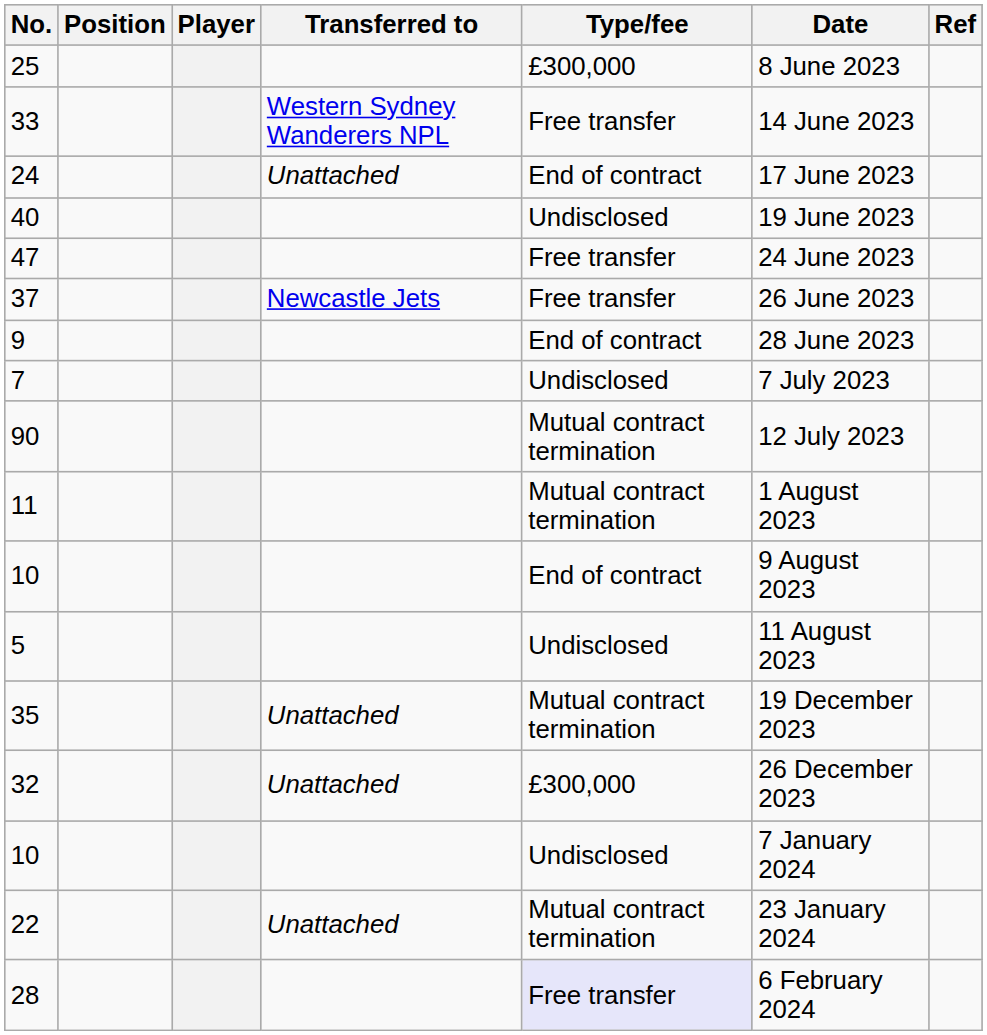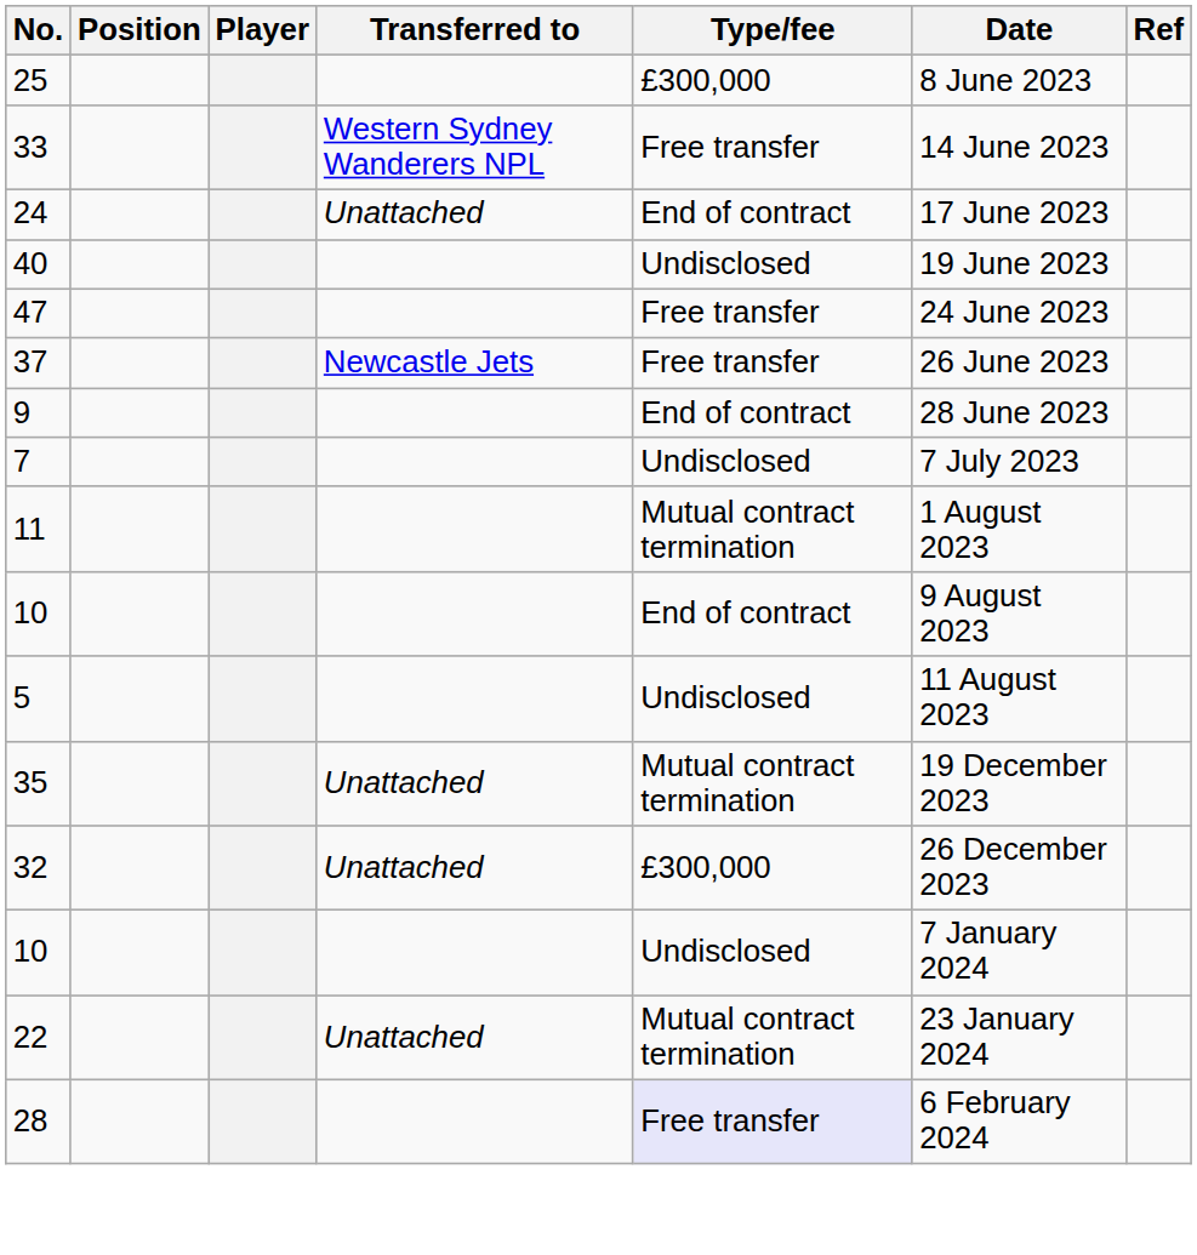- row: 90 | Mutual contract termination | 12 July 2023
